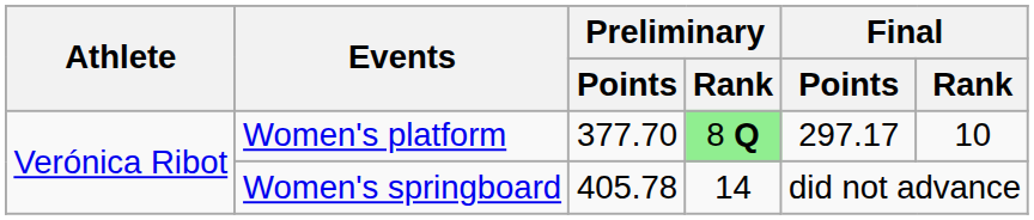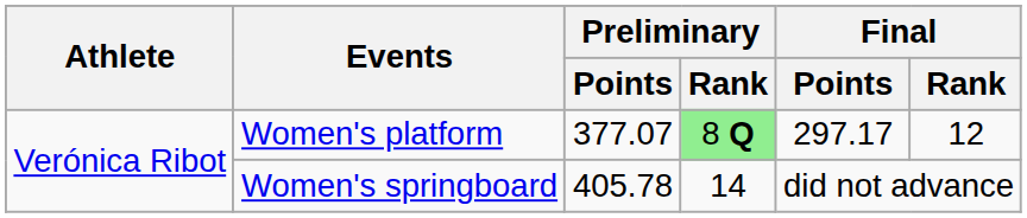Women's platform | Preliminary / Points: 377.70 -> 377.07
Women's platform | Final / Rank: 10 -> 12
